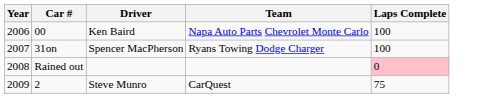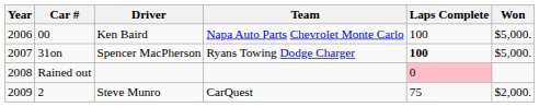+ column: Won | $5,000. | $5,000. | $2,000.
31on | Laps Complete: normal -> bold
